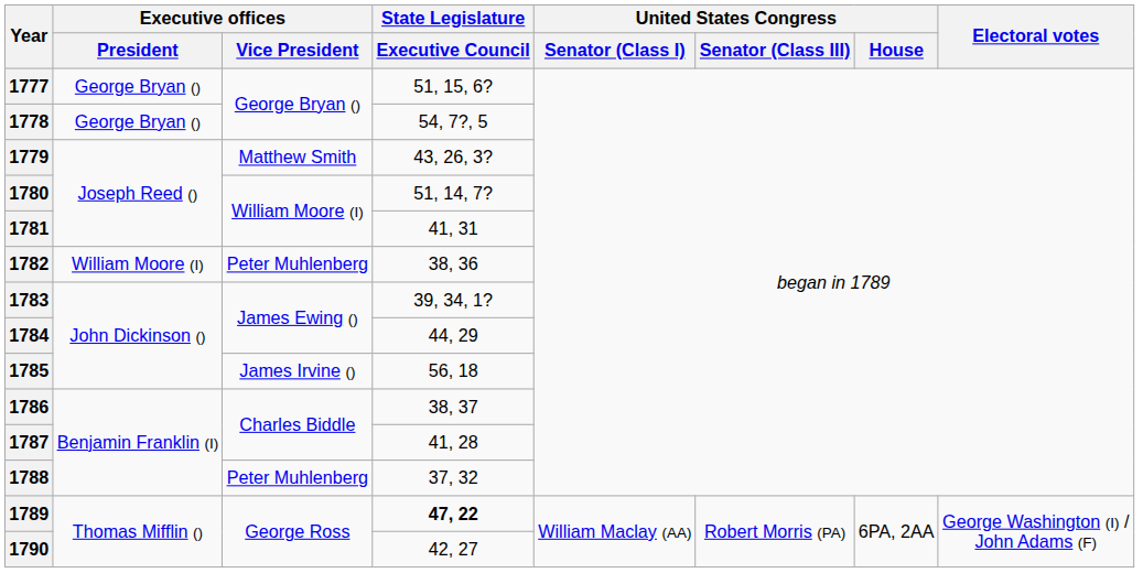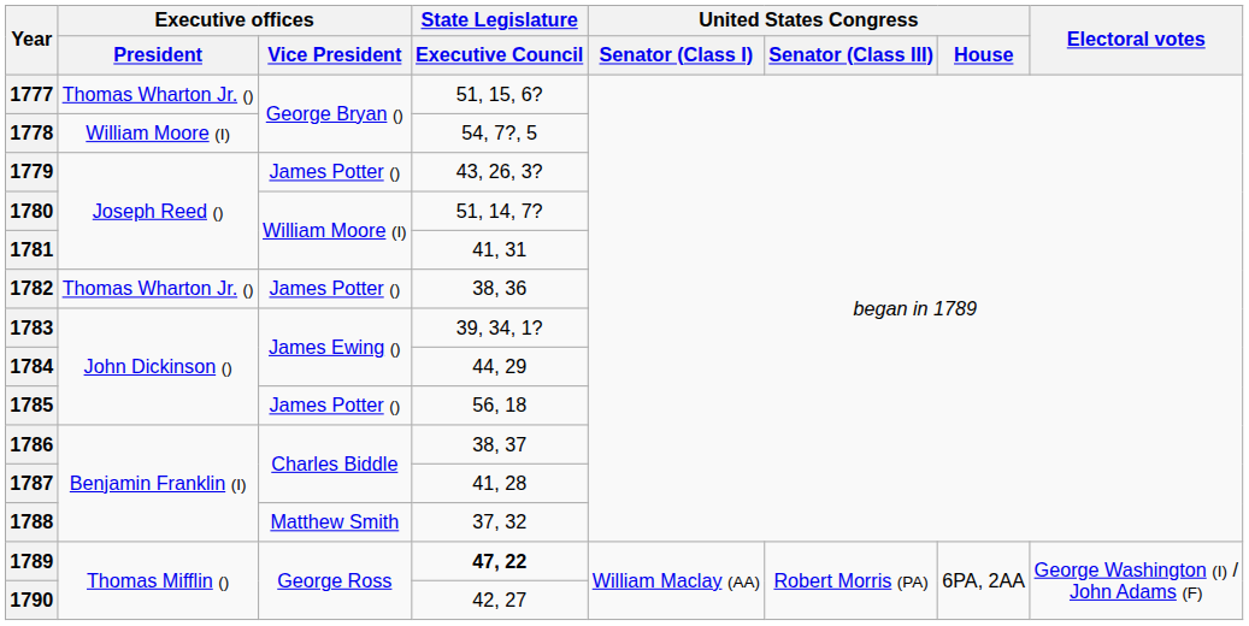1777 | Executive offices / President: George Bryan () -> Thomas Wharton Jr. ()
1778 | Executive offices / President: George Bryan () -> William Moore (I)
1779 | Executive offices / Vice President: Matthew Smith -> James Potter ()
1782 | Executive offices / President: William Moore (I) -> Thomas Wharton Jr. ()
1782 | Executive offices / Vice President: Peter Muhlenberg -> James Potter ()
1785 | Executive offices / Vice President: James Irvine () -> James Potter ()
1788 | Executive offices / Vice President: Peter Muhlenberg -> Matthew Smith
